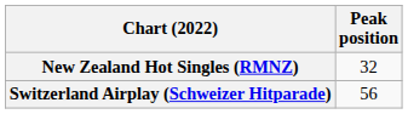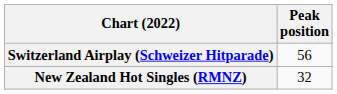rows swapped: New Zealand Hot Singles (RMNZ) <-> Switzerland Airplay (Schweizer Hitparade)
